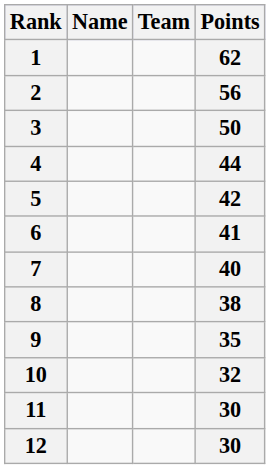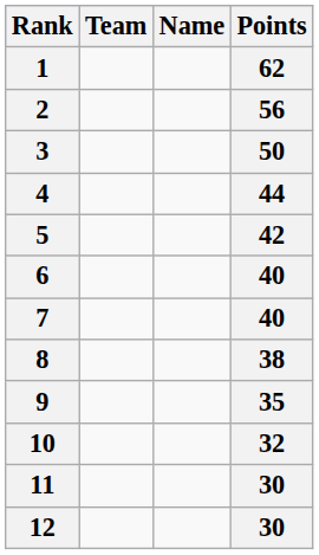columns swapped: Name <-> Team
6 | Points: 41 -> 40
